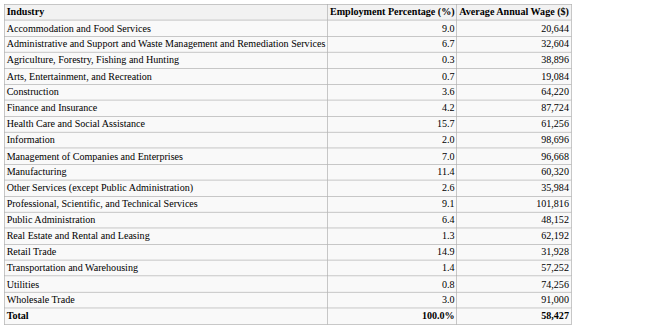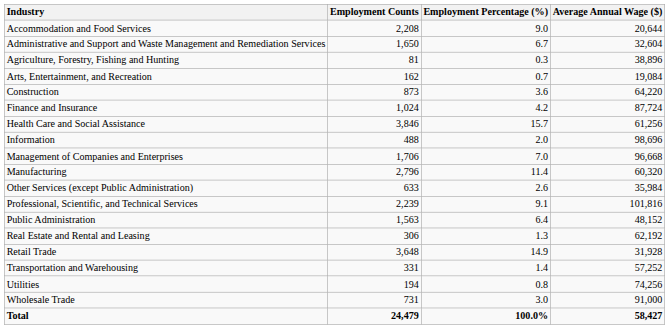+ column: Employment Counts | 2,208 | 1,650 | 81 | 162 | 873 | 1,024 | 3,846 | 488 | 1,706 | 2,796 | 633 | 2,239 | 1,563 | 306 | 3,648 | 331 | 194 | 731 | 24,479
